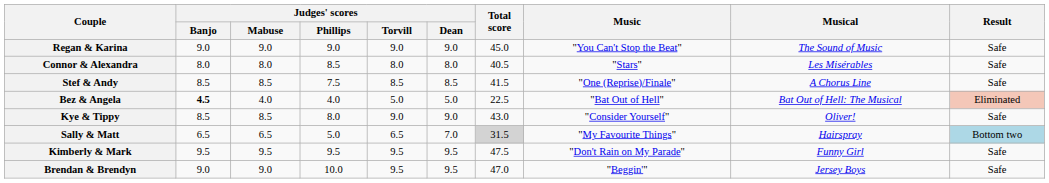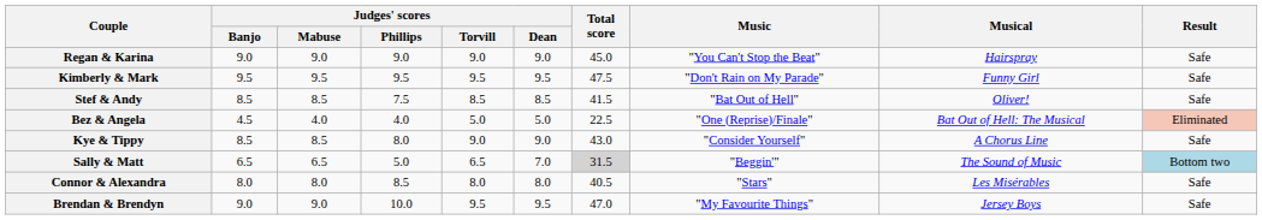Regan & Karina | Musical: The Sound of Music -> Hairspray
rows swapped: Kimberly & Mark <-> Connor & Alexandra
Stef & Andy | Music: "One (Reprise)/Finale" -> "Bat Out of Hell"
Stef & Andy | Musical: A Chorus Line -> Oliver!
Bez & Angela | Judges' scores / Banjo: bold -> normal
Bez & Angela | Music: "Bat Out of Hell" -> "One (Reprise)/Finale"
Kye & Tippy | Musical: Oliver! -> A Chorus Line
Sally & Matt | Music: "My Favourite Things" -> "Beggin'"
Sally & Matt | Musical: Hairspray -> The Sound of Music
Brendan & Brendyn | Music: "Beggin'" -> "My Favourite Things"
